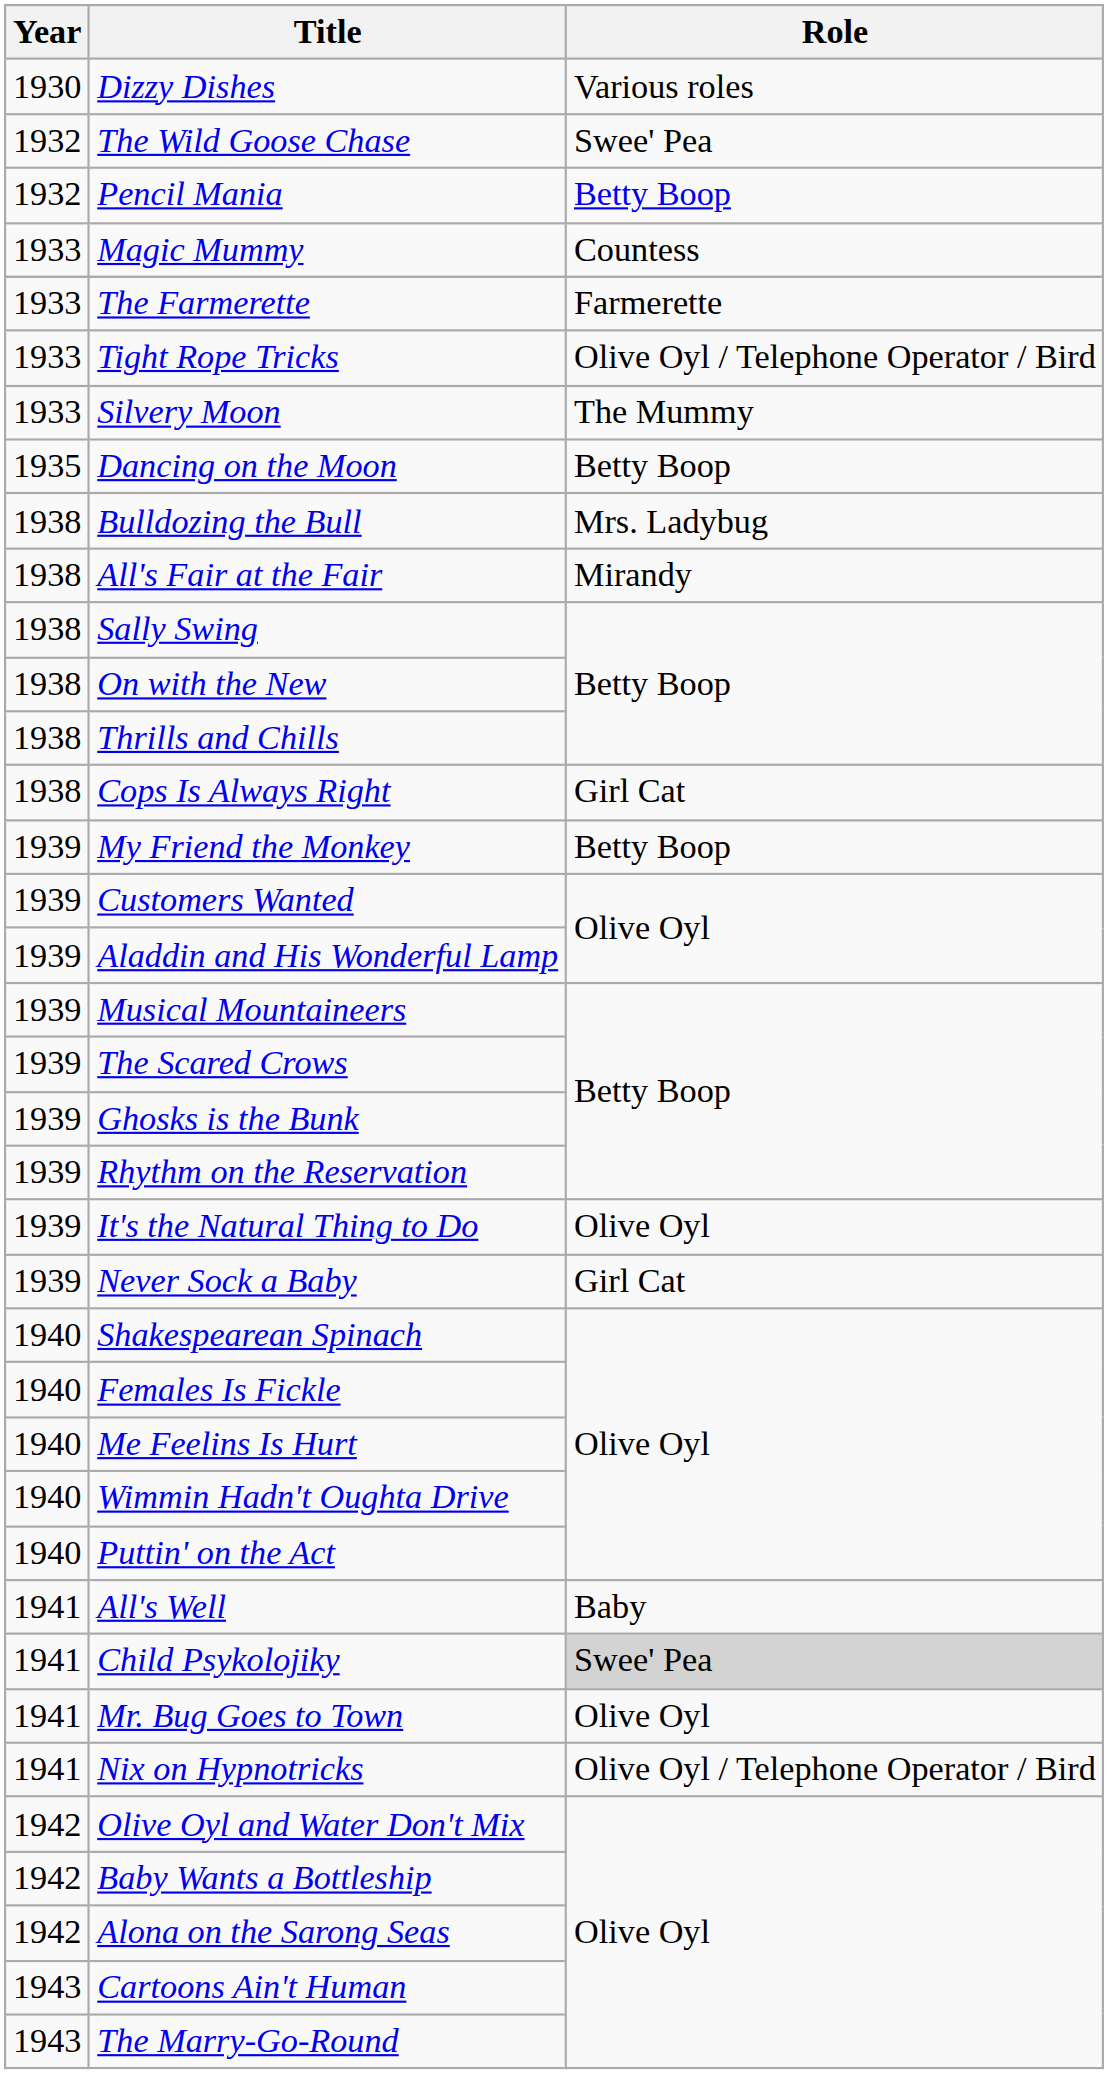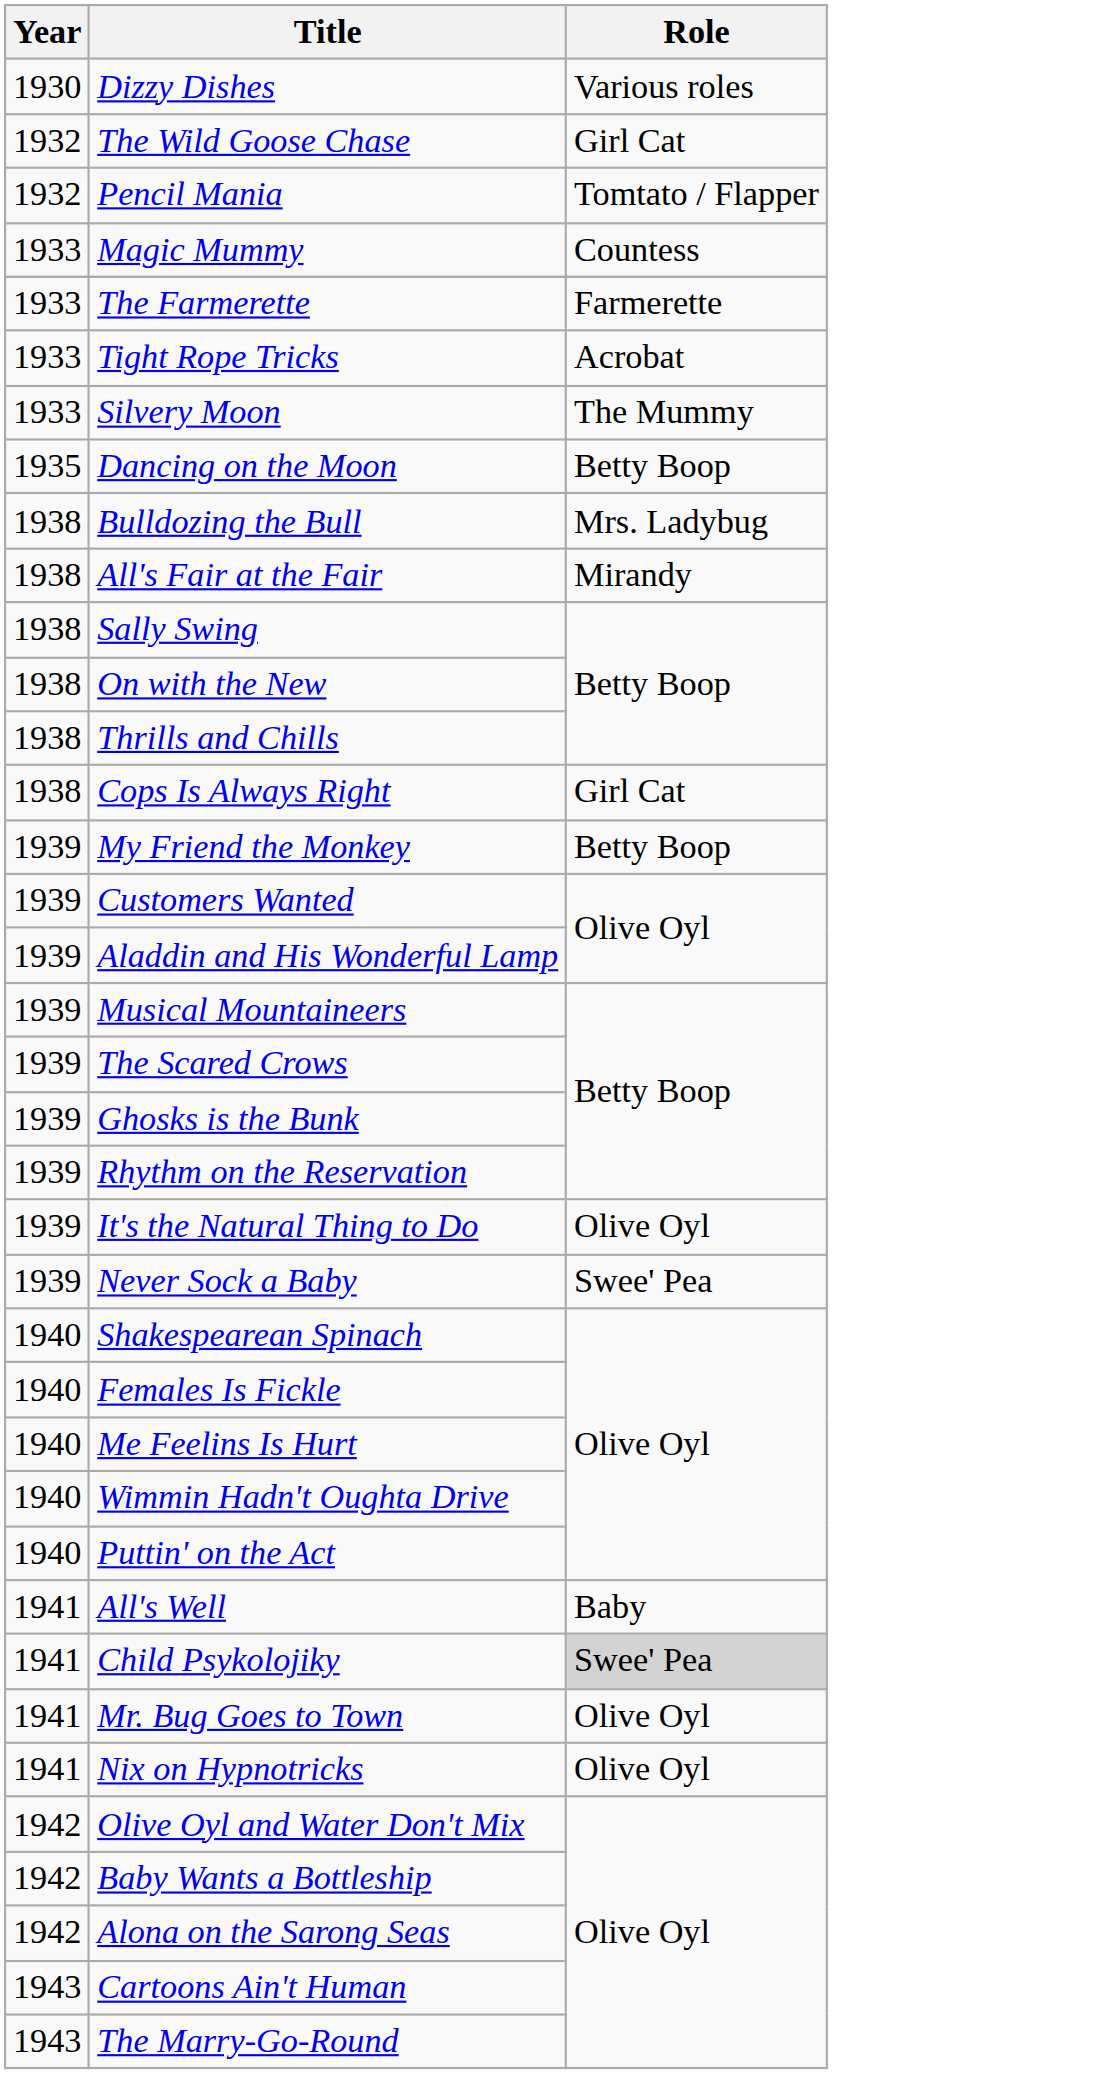The Wild Goose Chase | Role: Swee' Pea -> Girl Cat
Pencil Mania | Role: Betty Boop -> Tomtato / Flapper
Tight Rope Tricks | Role: Olive Oyl / Telephone Operator / Bird -> Acrobat
Never Sock a Baby | Role: Girl Cat -> Swee' Pea
Nix on Hypnotricks | Role: Olive Oyl / Telephone Operator / Bird -> Olive Oyl
